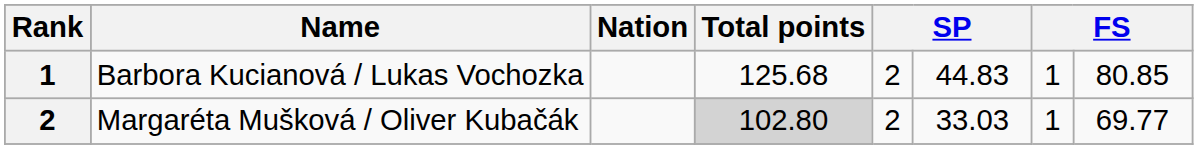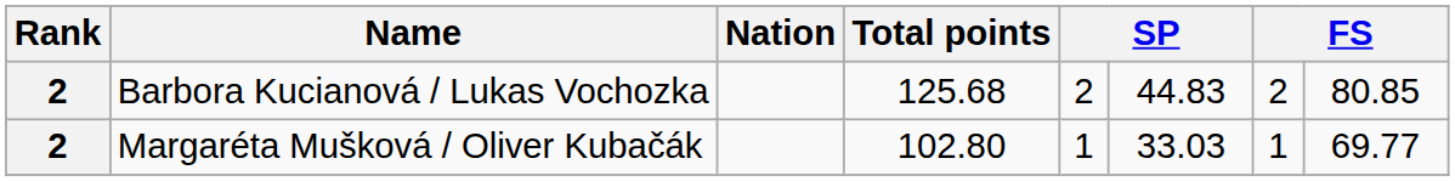Barbora Kucianová / Lukas Vochozka | Rank: 1 -> 2
Barbora Kucianová / Lukas Vochozka | column 7: 1 -> 2
Margaréta Mušková / Oliver Kubačák | Total points: lightgrey background -> no background
Margaréta Mušková / Oliver Kubačák | column 5: 2 -> 1
